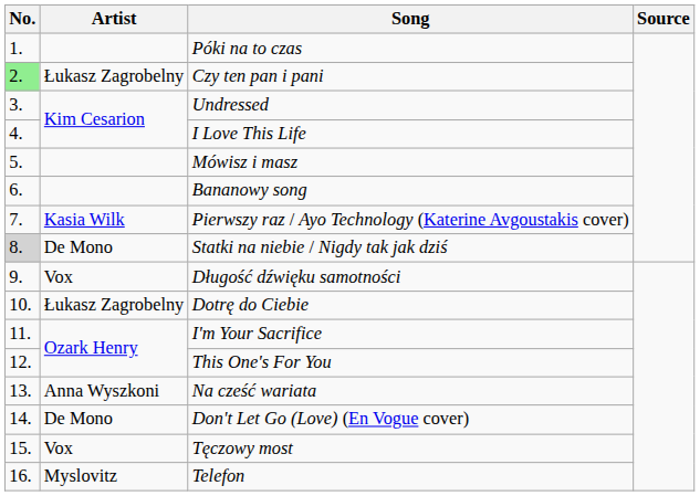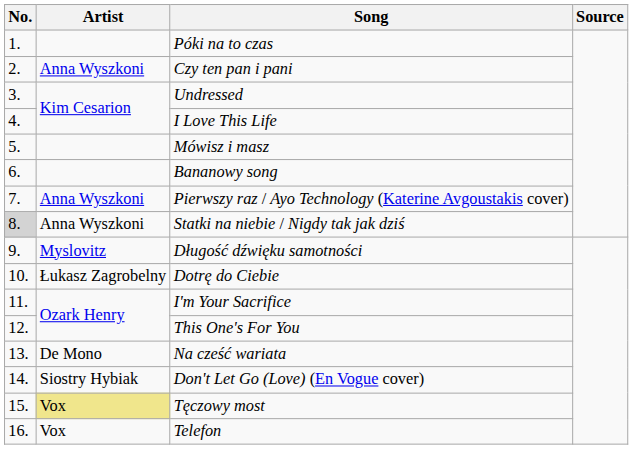Czy ten pan i pani | No.: lightgreen background -> no background
Czy ten pan i pani | Artist: Łukasz Zagrobelny -> Anna Wyszkoni
Pierwszy raz / Ayo Technology (Katerine Avgoustakis cover) | Artist: Kasia Wilk -> Anna Wyszkoni
Statki na niebie / Nigdy tak jak dziś | Artist: De Mono -> Anna Wyszkoni
Długość dźwięku samotności | Artist: Vox -> Myslovitz
Na cześć wariata | Artist: Anna Wyszkoni -> De Mono
Don't Let Go (Love) (En Vogue cover) | Artist: De Mono -> Siostry Hybiak
Tęczowy most | Artist: no background -> khaki background
Telefon | Artist: Myslovitz -> Vox
